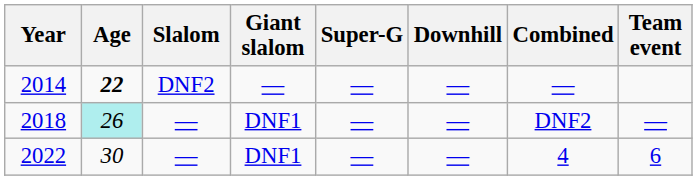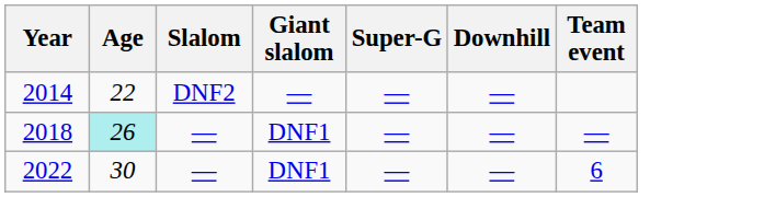- column: Combined | — | DNF2 | 4
2014 | Age: bold -> normal
